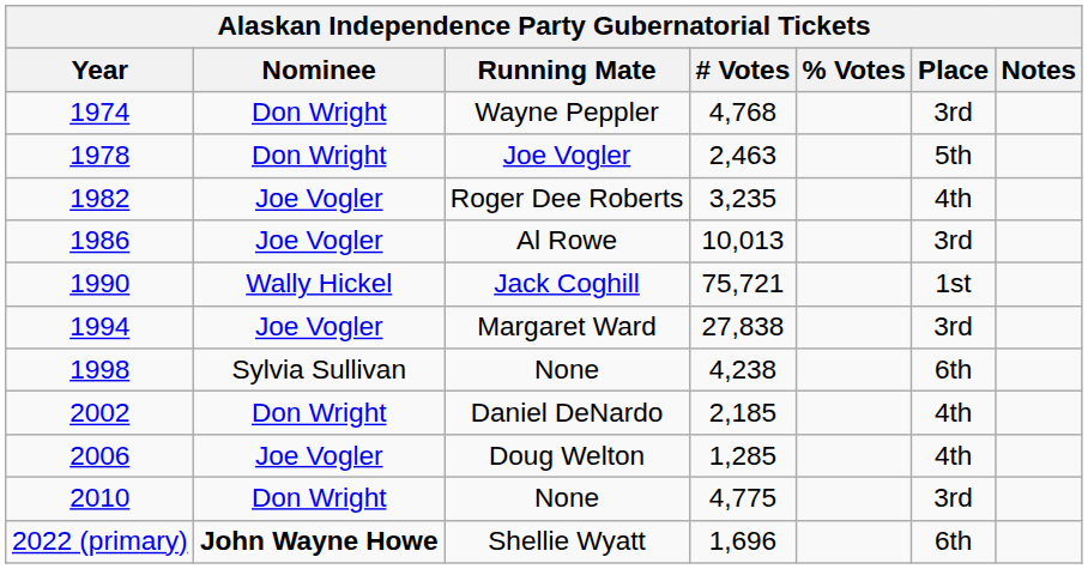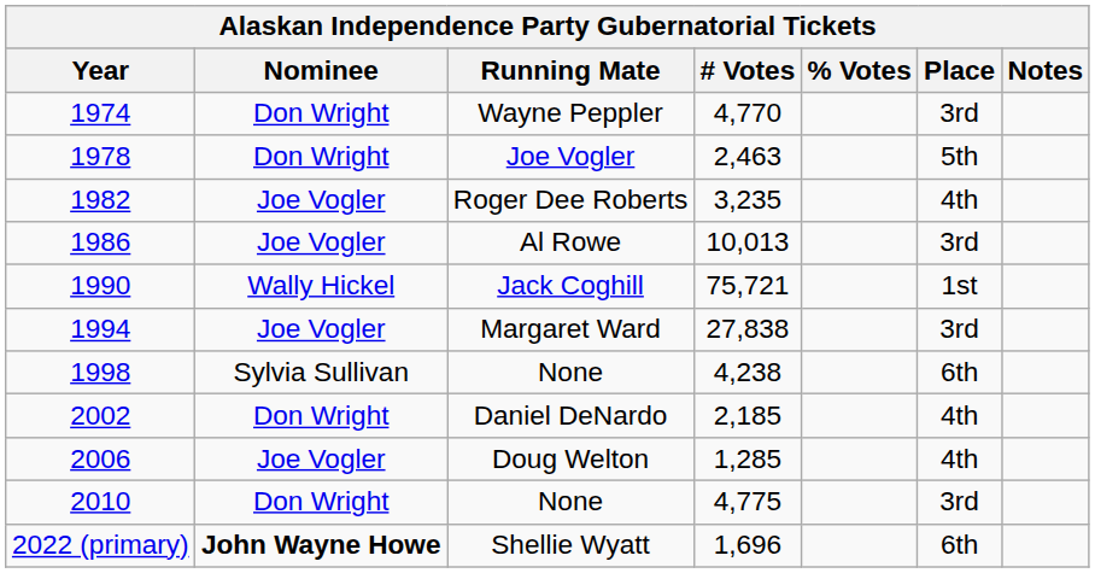Wayne Peppler | # Votes: 4,768 -> 4,770
